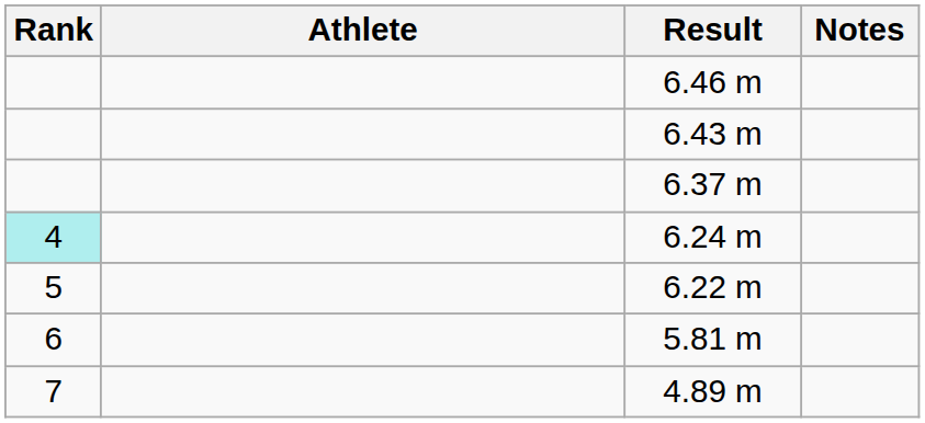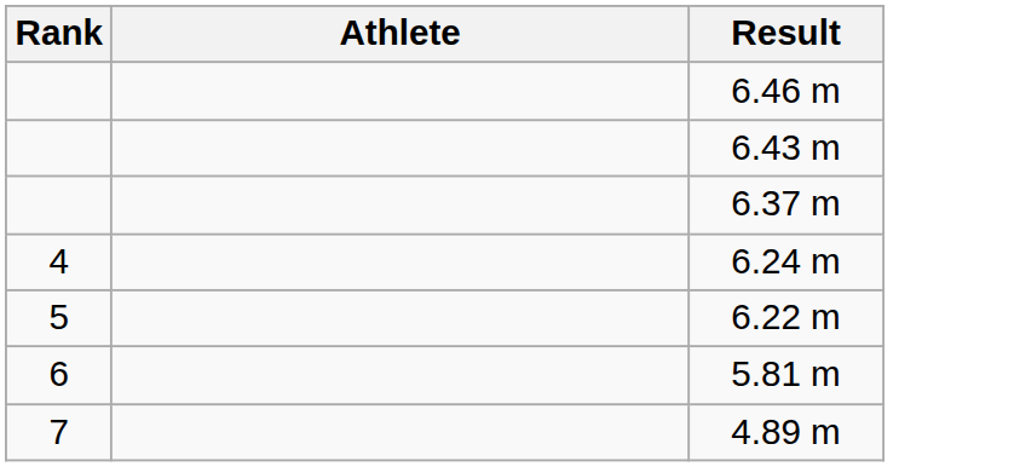- column: Notes
6.24 m | Rank: paleturquoise background -> no background
